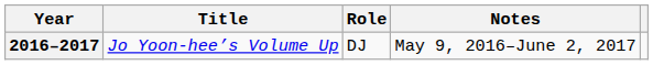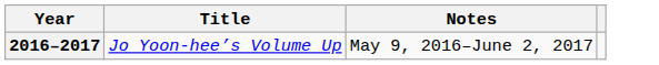- column: Role | DJ
